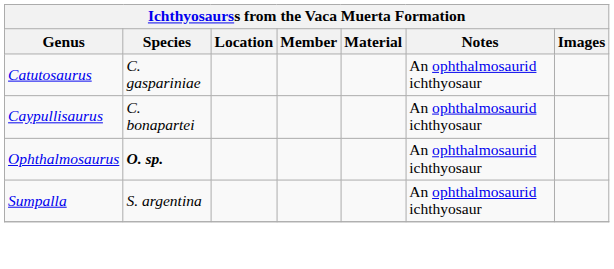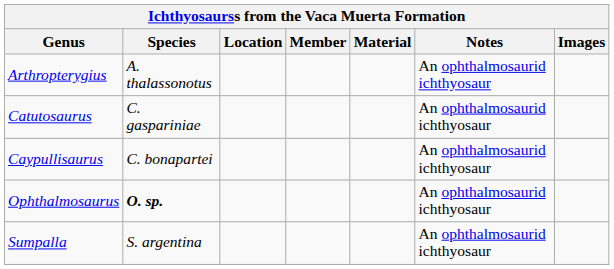+ row: Arthropterygius | A. thalassonotus | An ophthalmosaurid ichthyosaur
